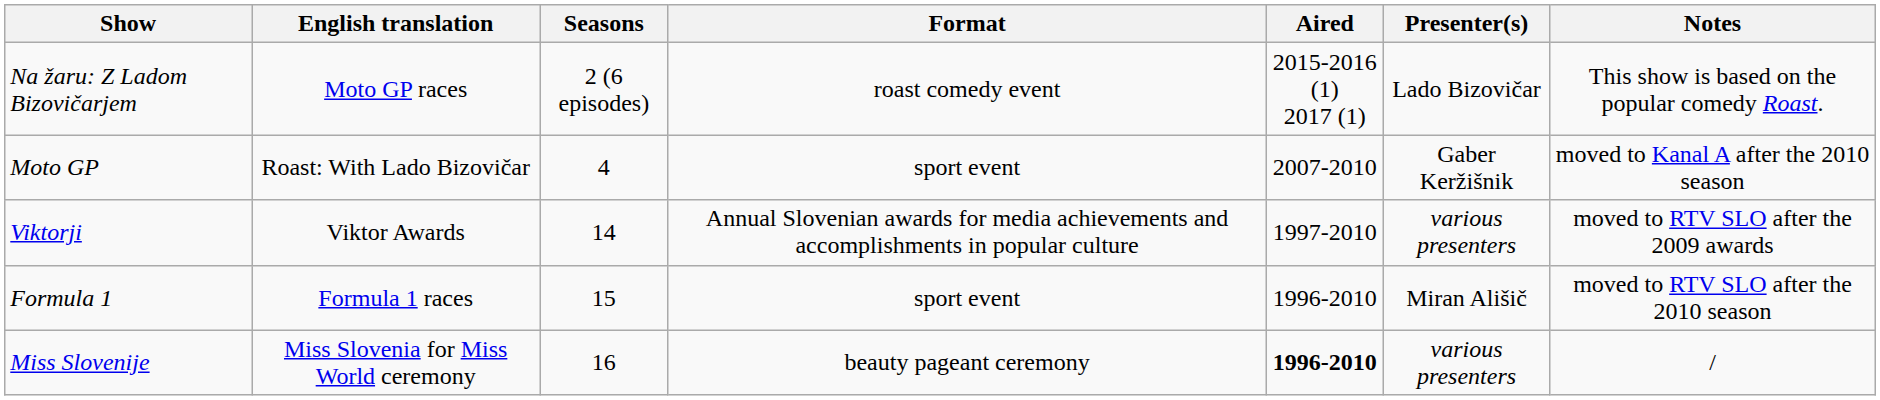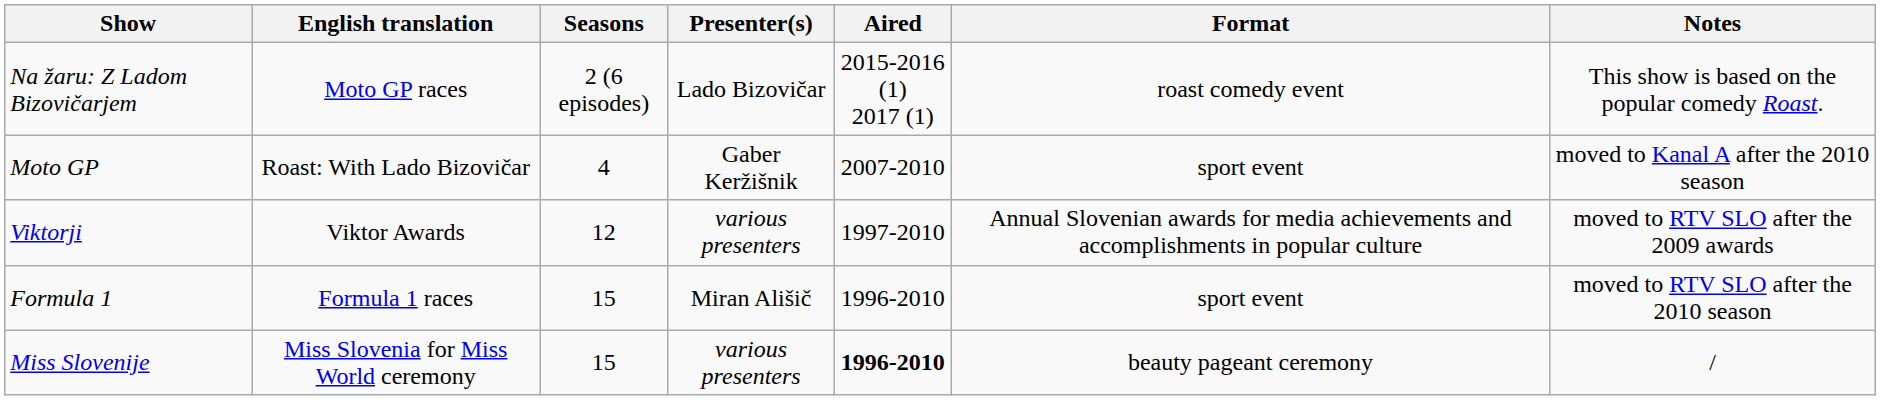columns swapped: Format <-> Presenter(s)
Viktorji | Seasons: 14 -> 12
Miss Slovenije | Seasons: 16 -> 15
